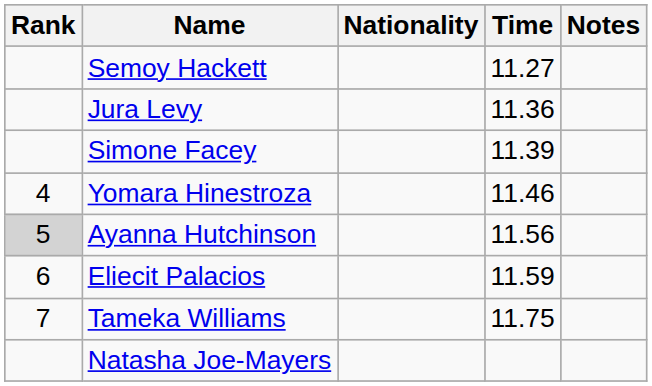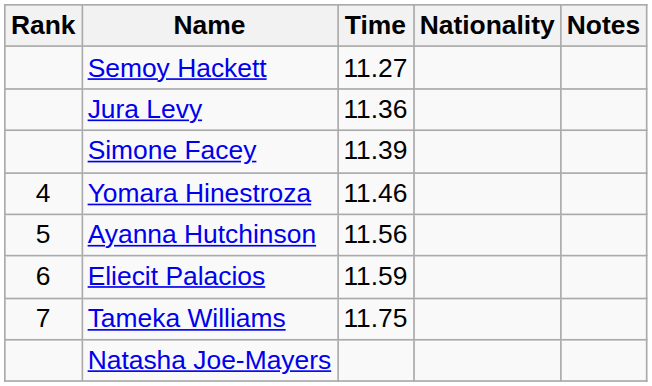columns swapped: Nationality <-> Time
Ayanna Hutchinson | Rank: lightgrey background -> no background
